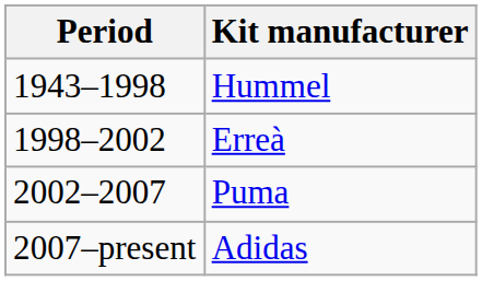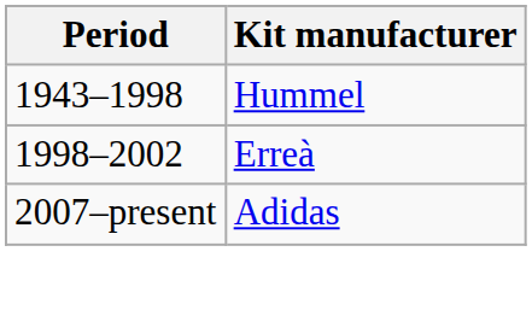- row: 2002–2007 | Puma
